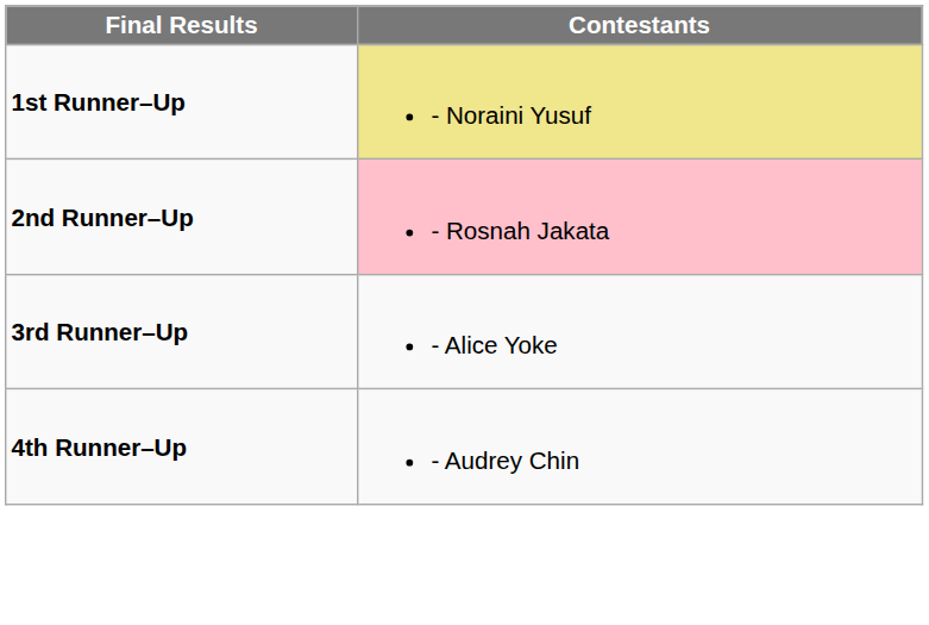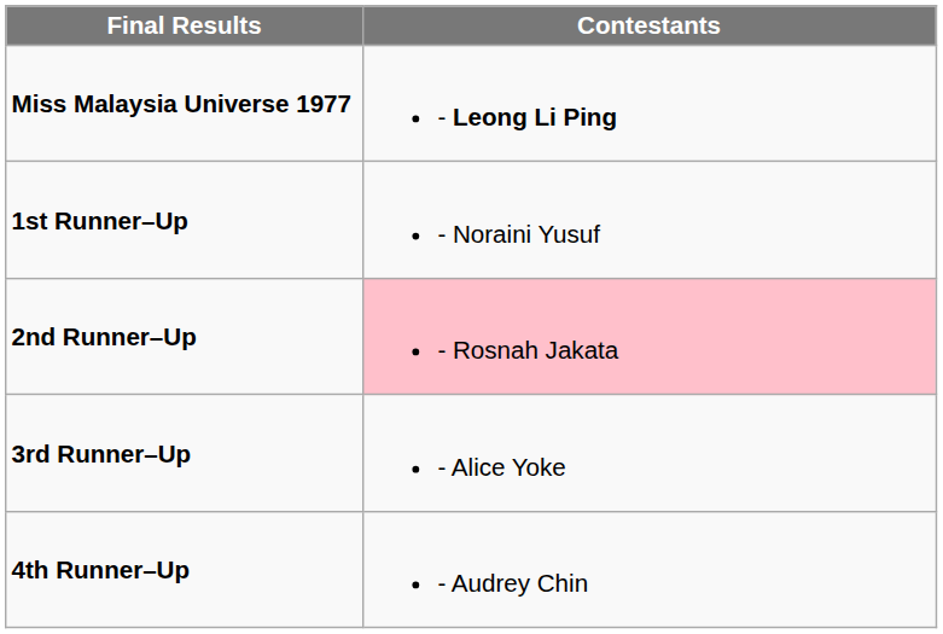+ row: Miss Malaysia Universe 1977 | - Leong Li Ping
1st Runner–Up | Contestants: khaki background -> no background
